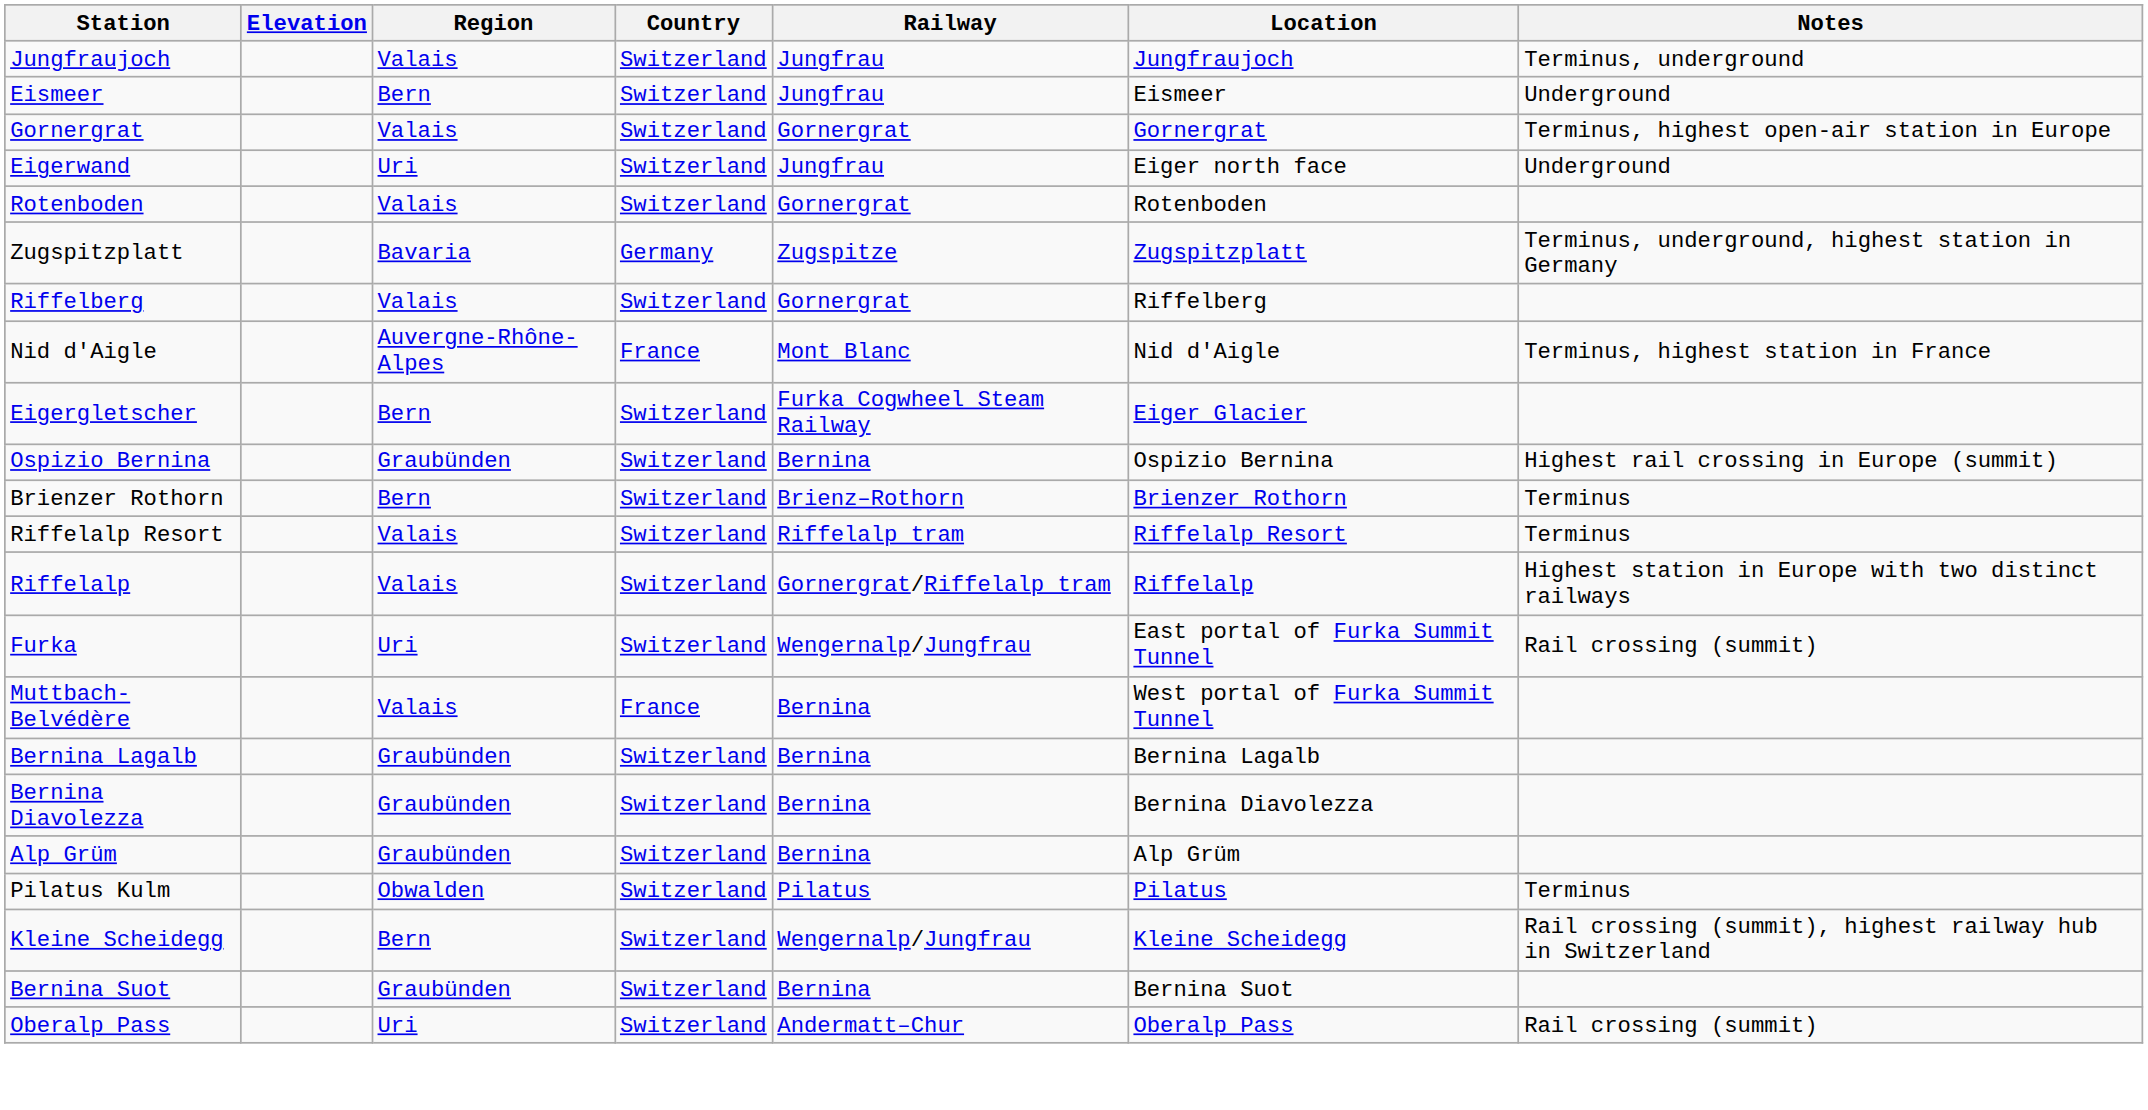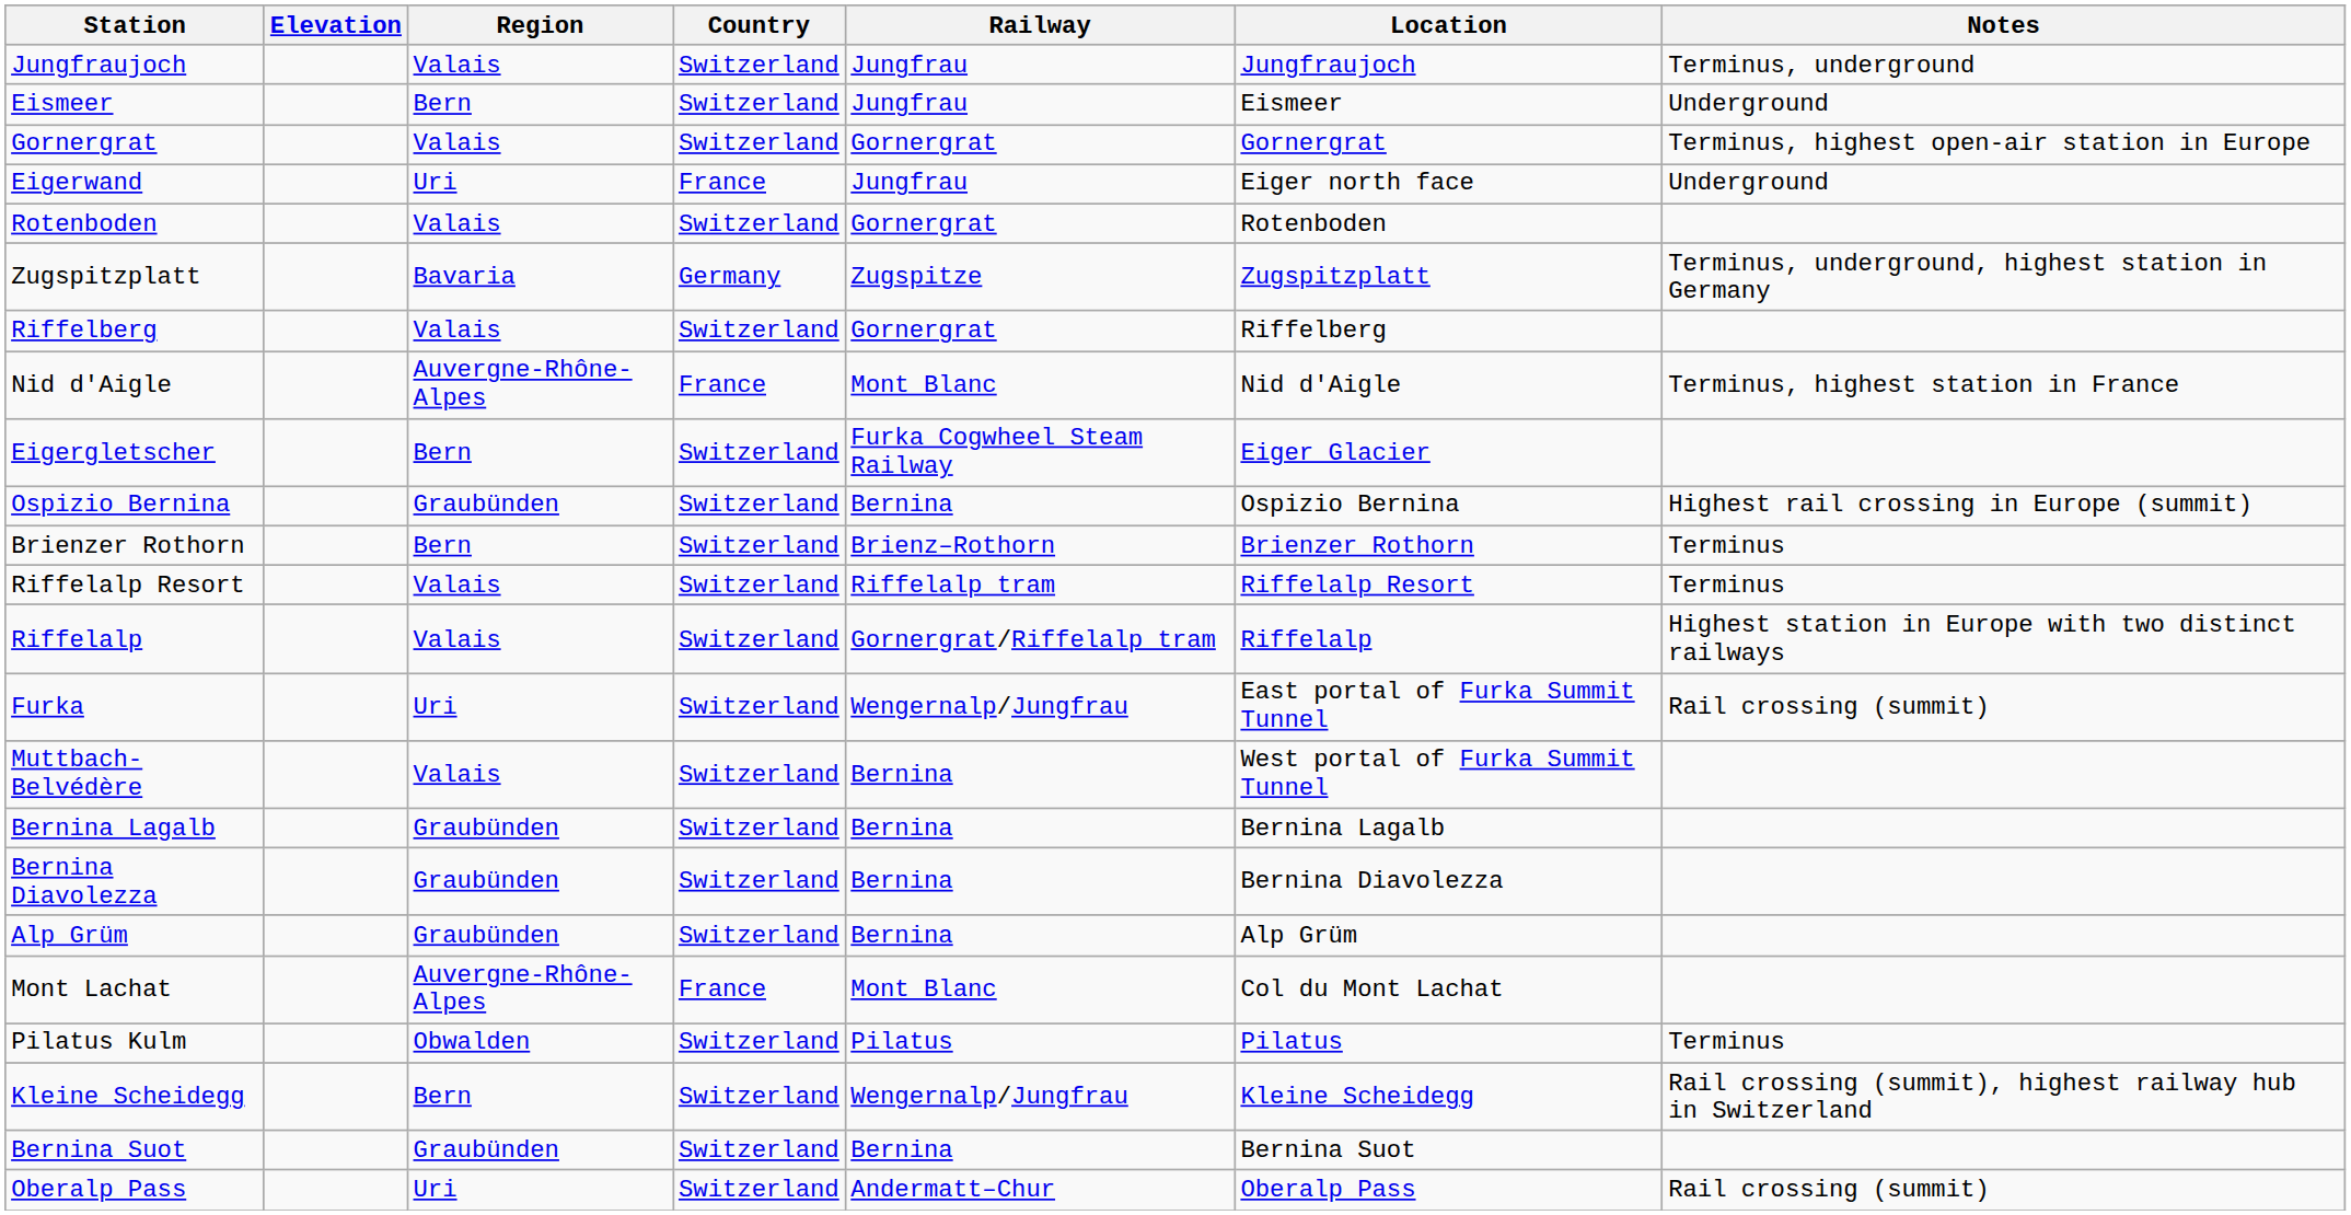Eigerwand | Country: Switzerland -> France
Muttbach-Belvédère | Country: France -> Switzerland
+ row: Mont Lachat | Auvergne-Rhône-Alpes | France | Mont Blanc | Col du Mont Lachat
